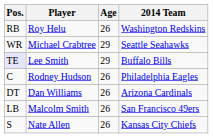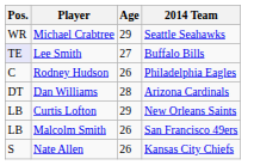- row: RB | Roy Helu | 26 | Washington Redskins
Lee Smith | Age: 29 -> 27
Dan Williams | Age: 26 -> 28
+ row: LB | Curtis Lofton | 29 | New Orleans Saints
